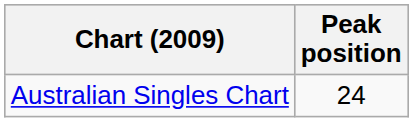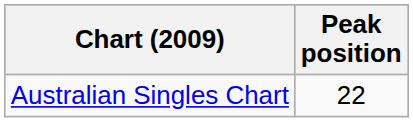Australian Singles Chart | Peak position: 24 -> 22
